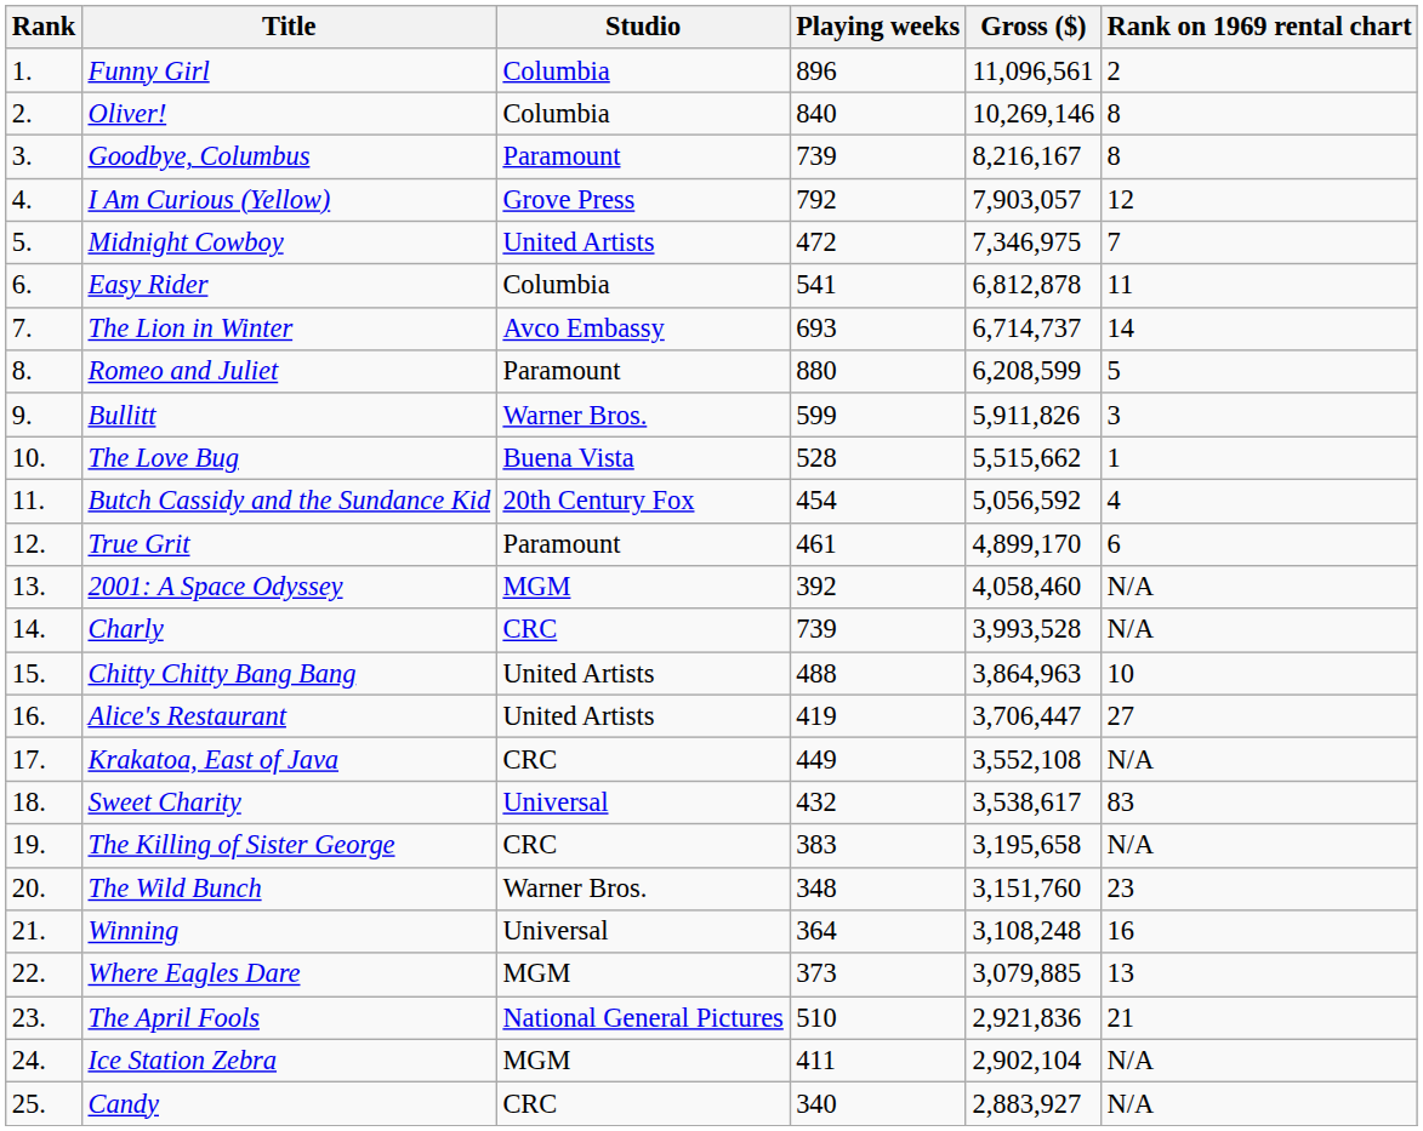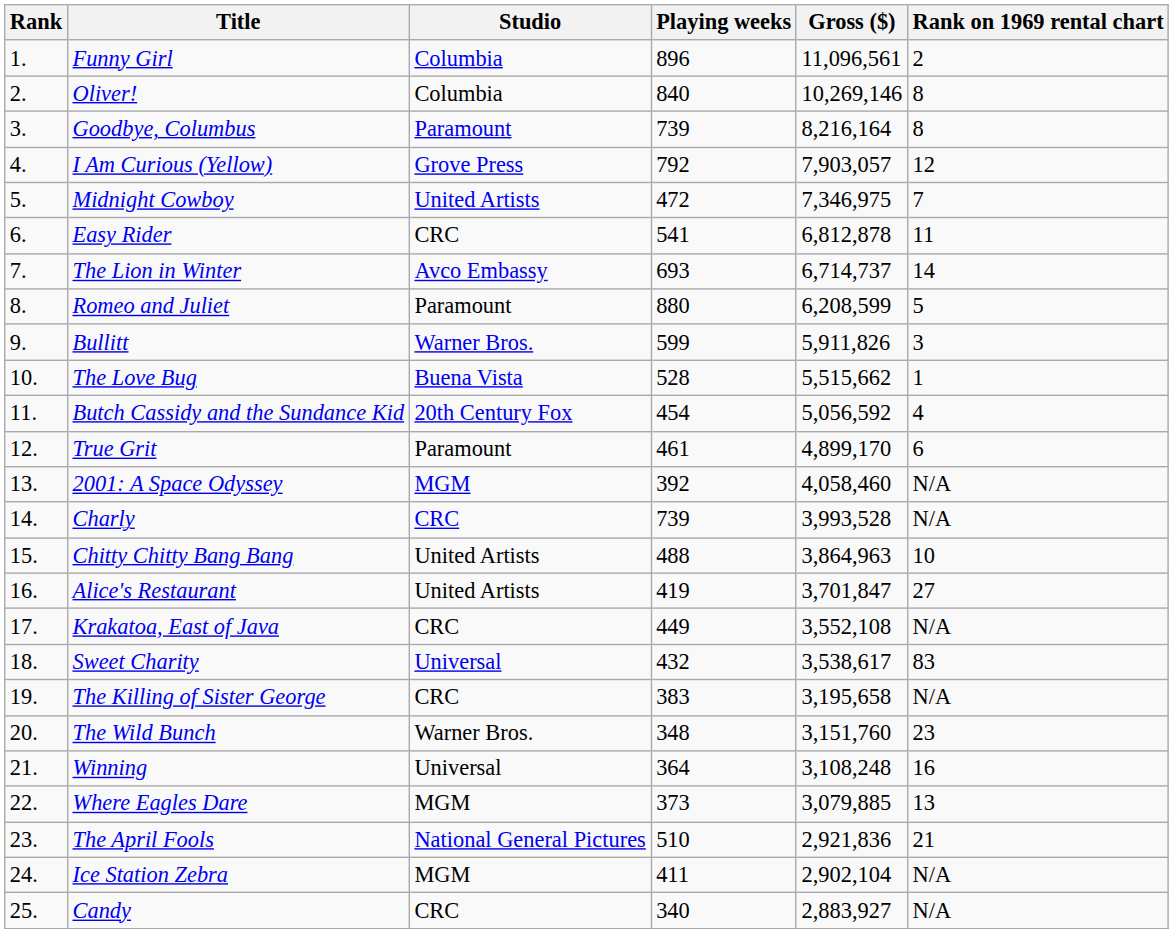Goodbye, Columbus | Gross ($): 8,216,167 -> 8,216,164
Easy Rider | Studio: Columbia -> CRC
Alice's Restaurant | Gross ($): 3,706,447 -> 3,701,847
